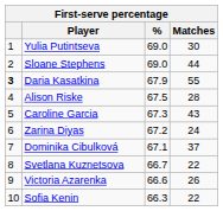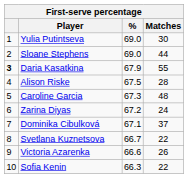Caroline Garcia | Matches: 43 -> 48
